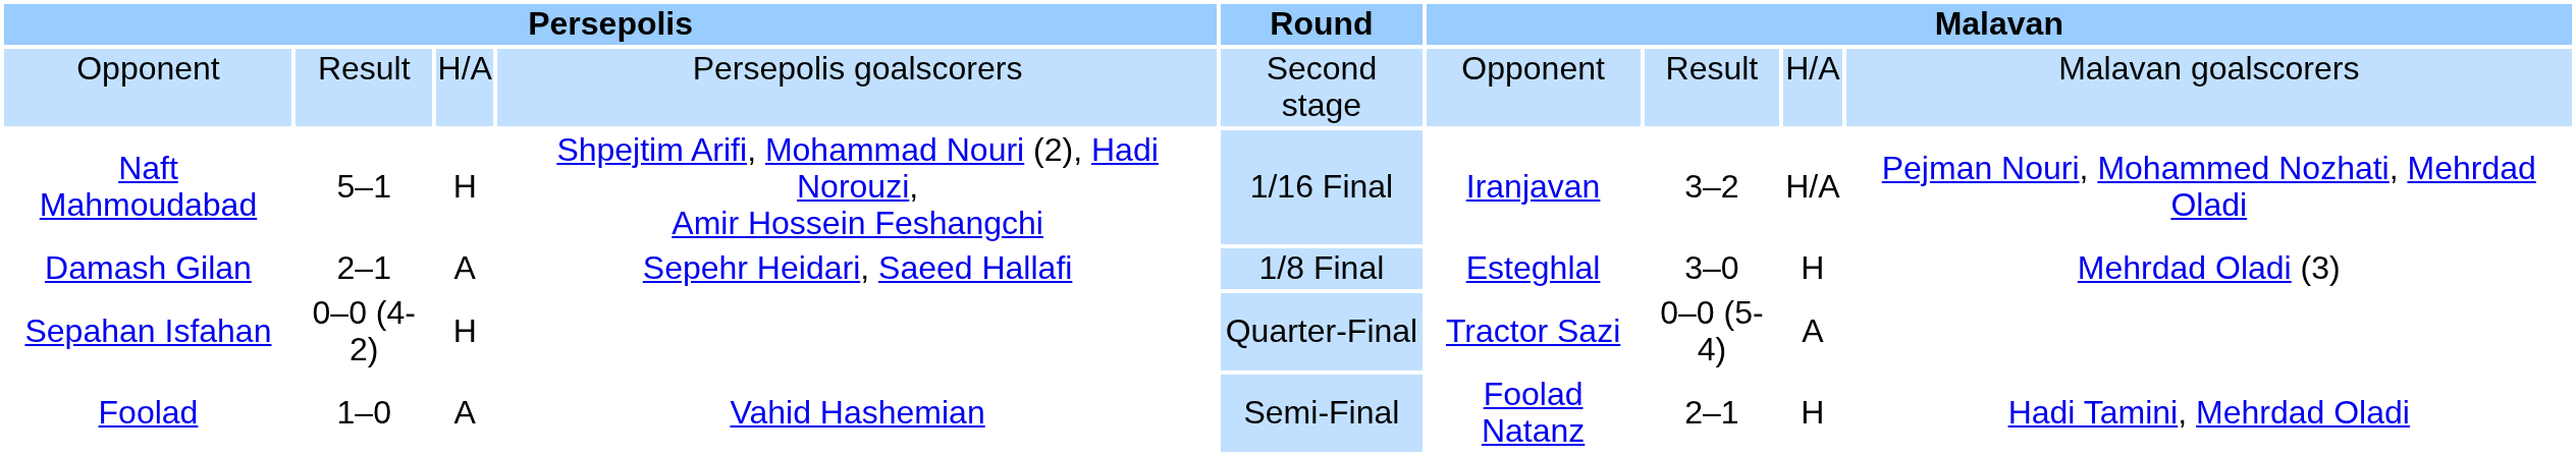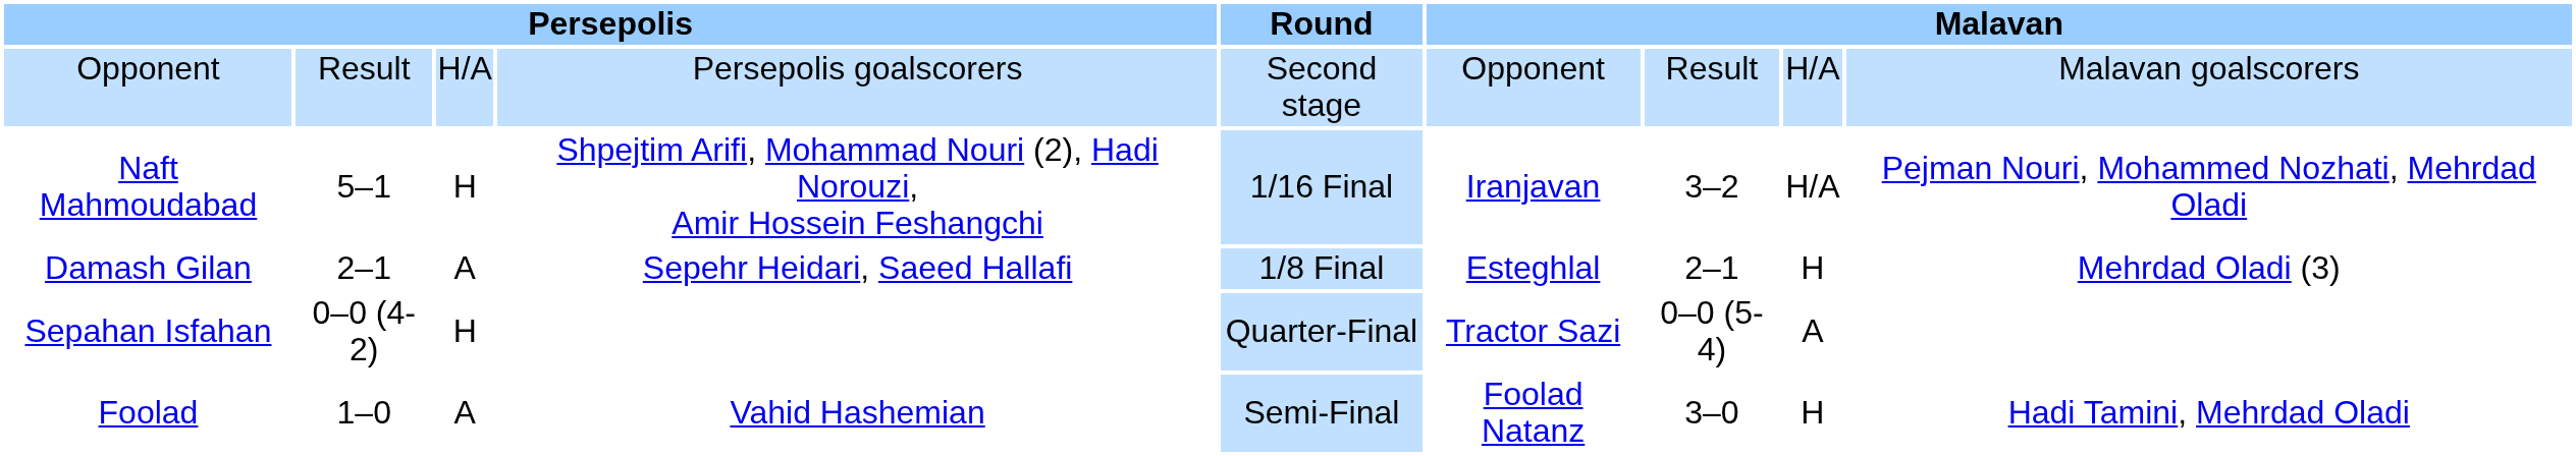Damash Gilan | column 7: 3–0 -> 2–1
Foolad | column 7: 2–1 -> 3–0
